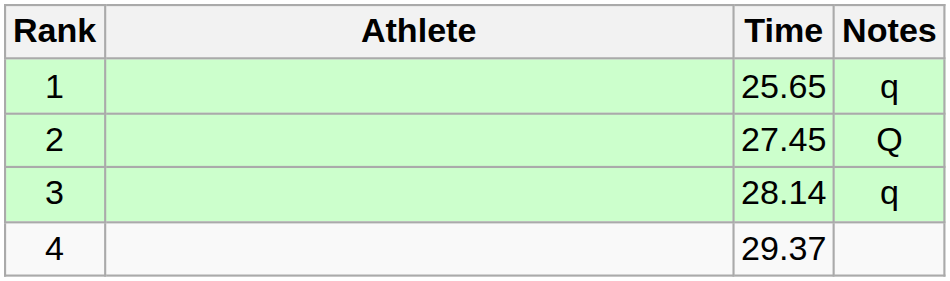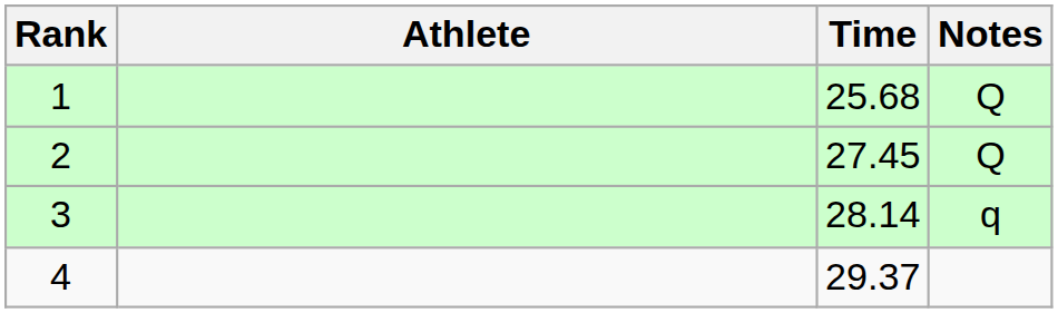1 | Time: 25.65 -> 25.68
1 | Notes: q -> Q
